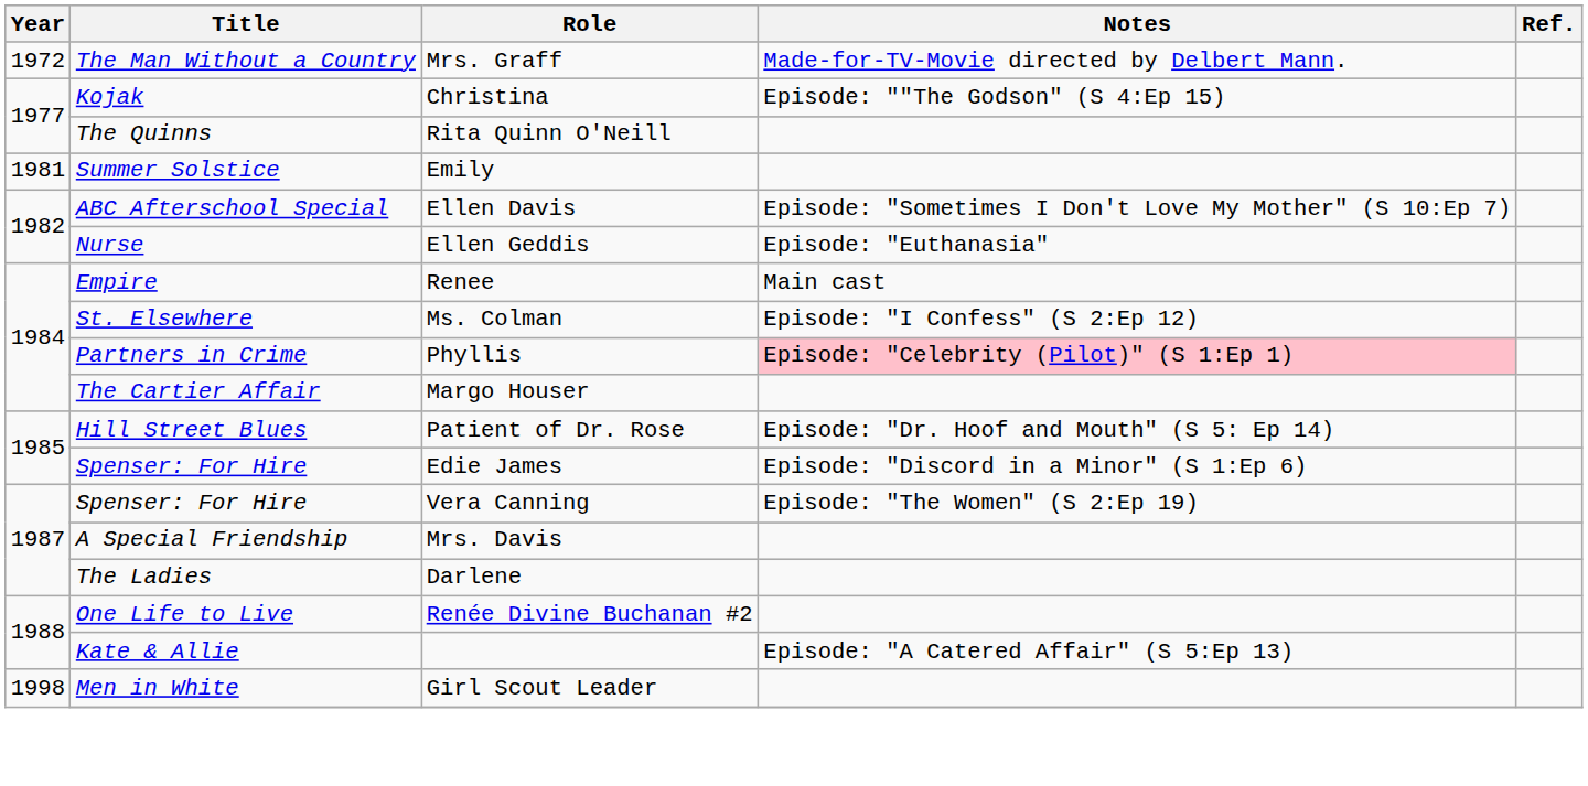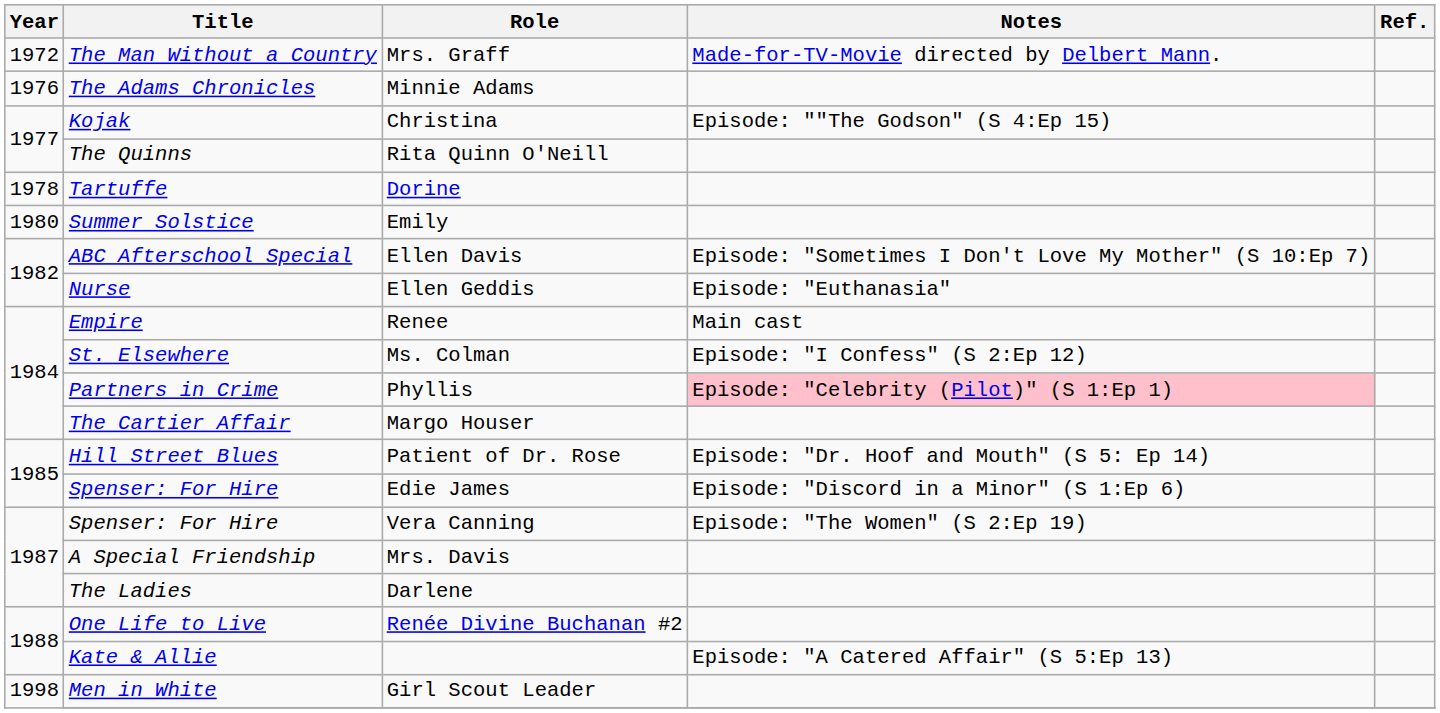+ row: 1976 | The Adams Chronicles | Minnie Adams
+ row: 1978 | Tartuffe | Dorine
Emily | Year: 1981 -> 1980
